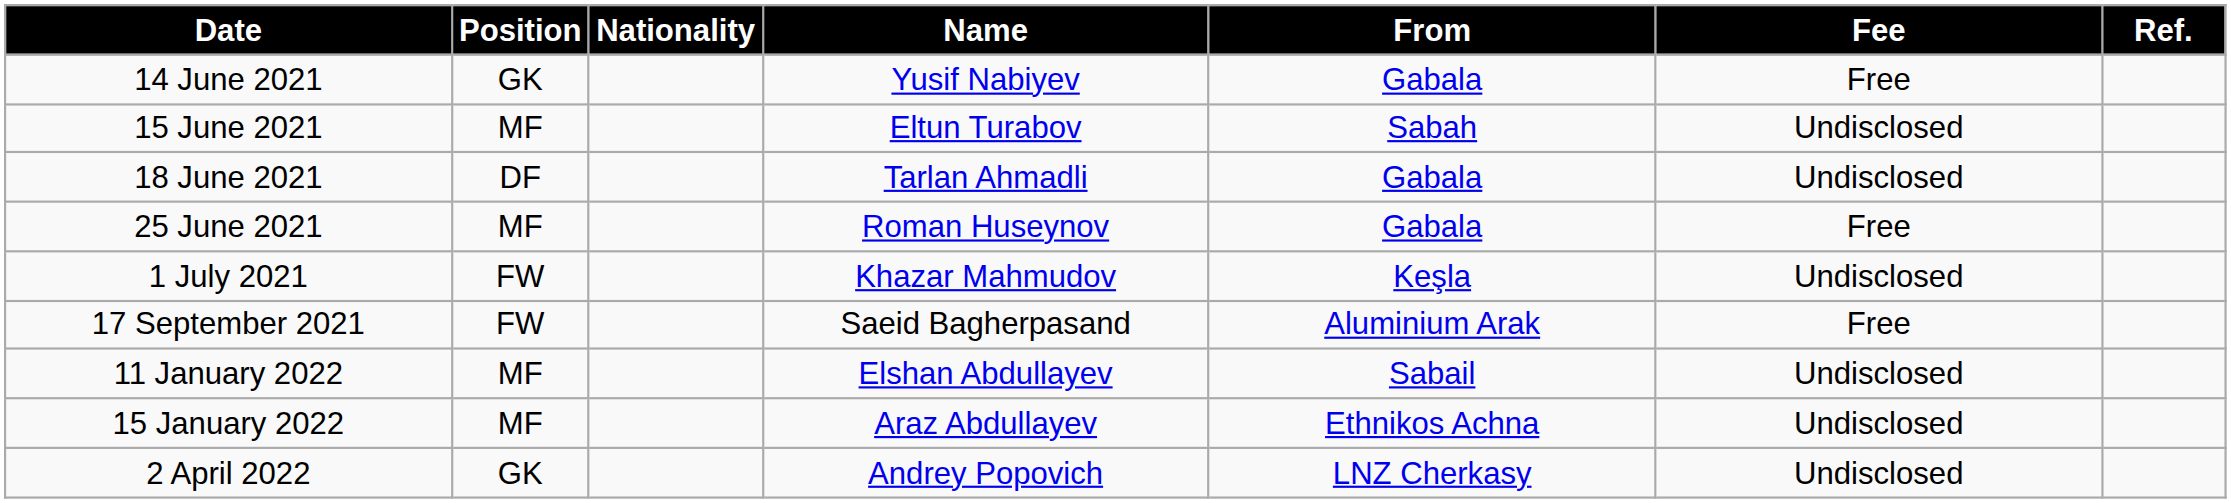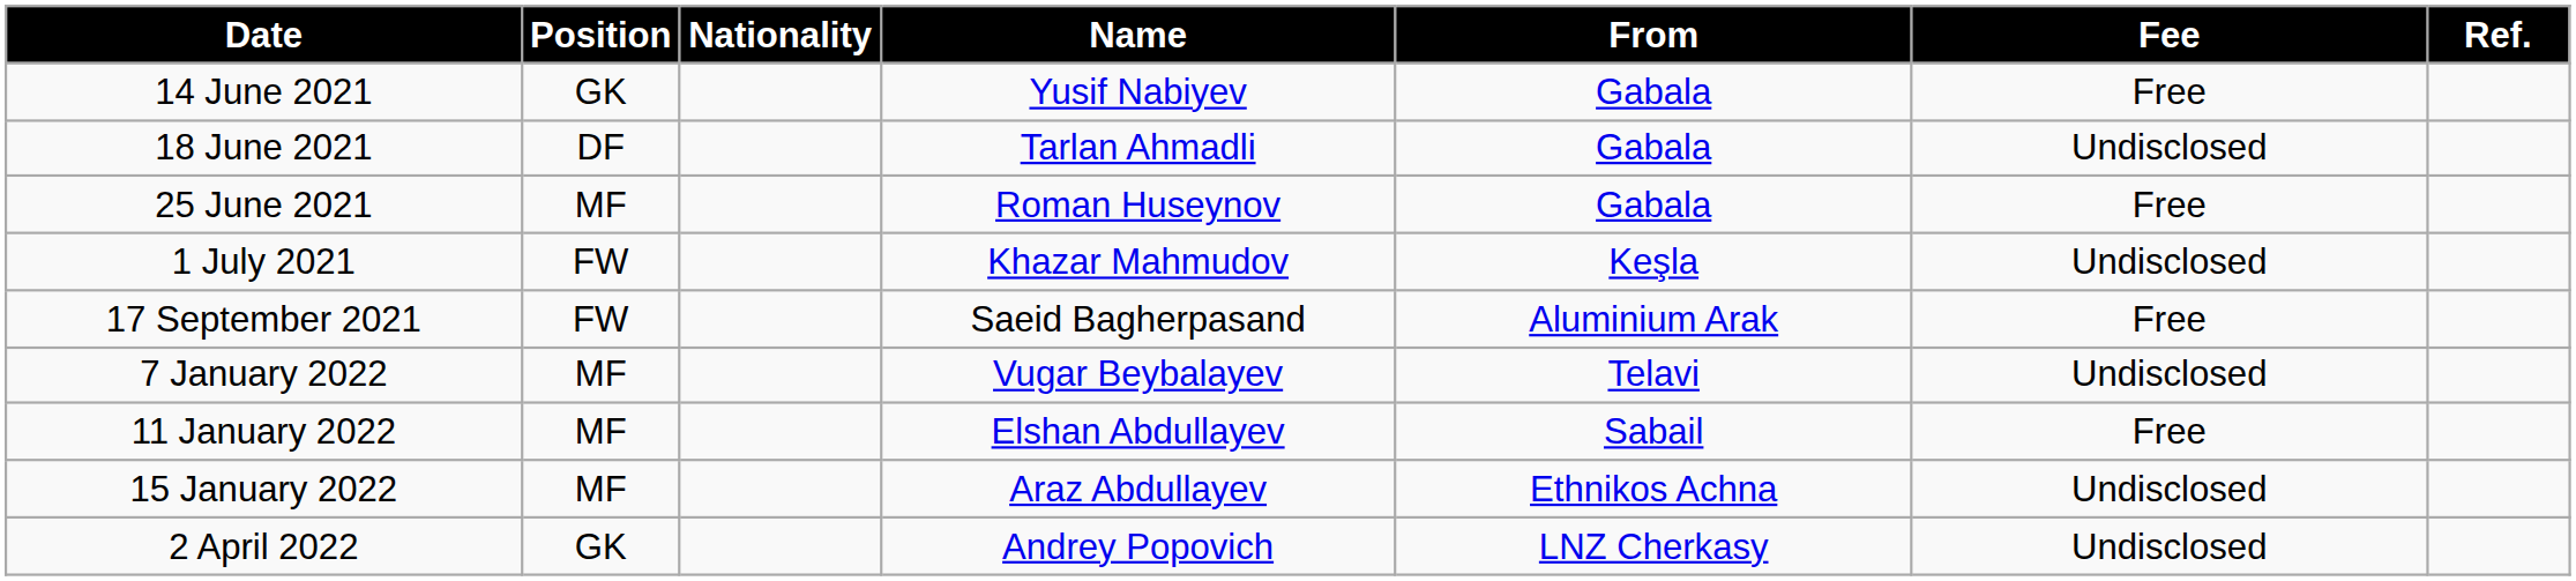- row: 15 June 2021 | MF | Eltun Turabov | Sabah | Undisclosed
+ row: 7 January 2022 | MF | Vugar Beybalayev | Telavi | Undisclosed
11 January 2022 | Fee: Undisclosed -> Free
